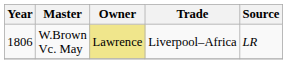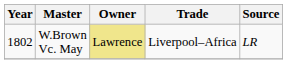W.Brown Vc. May | Year: 1806 -> 1802
